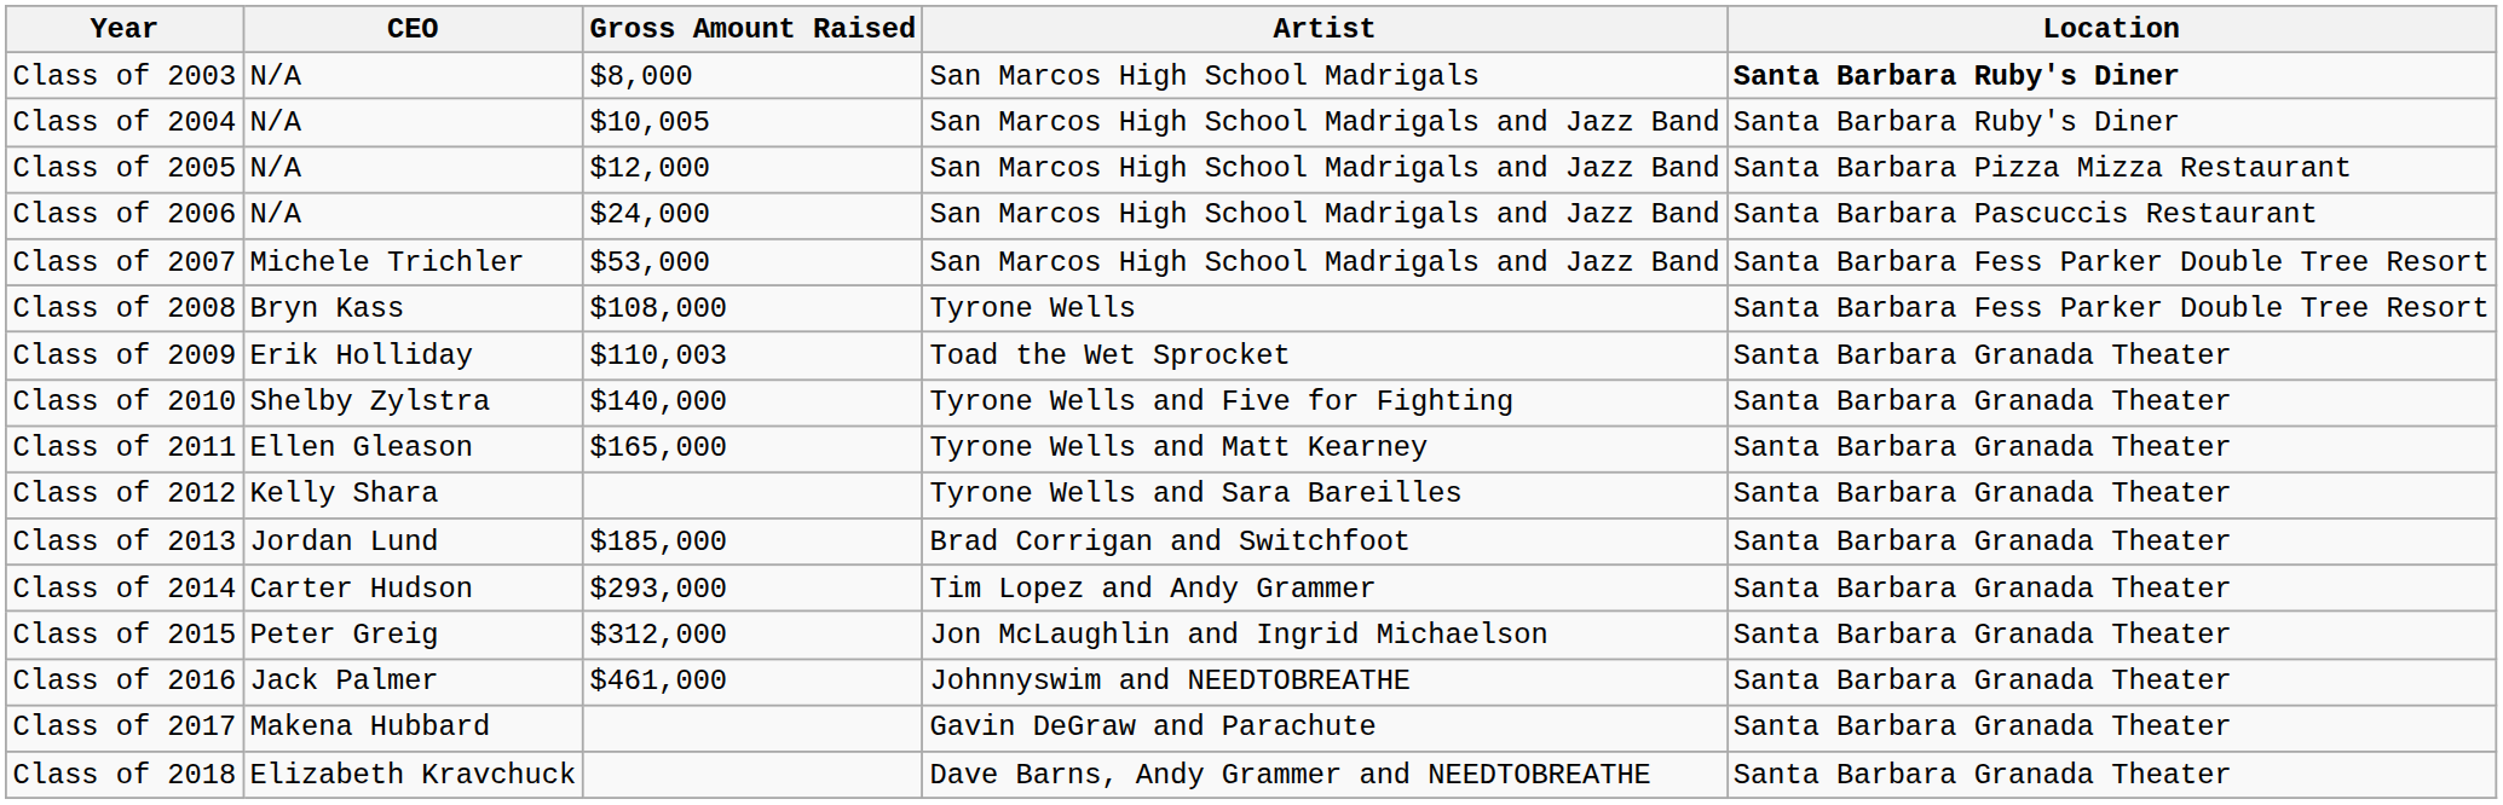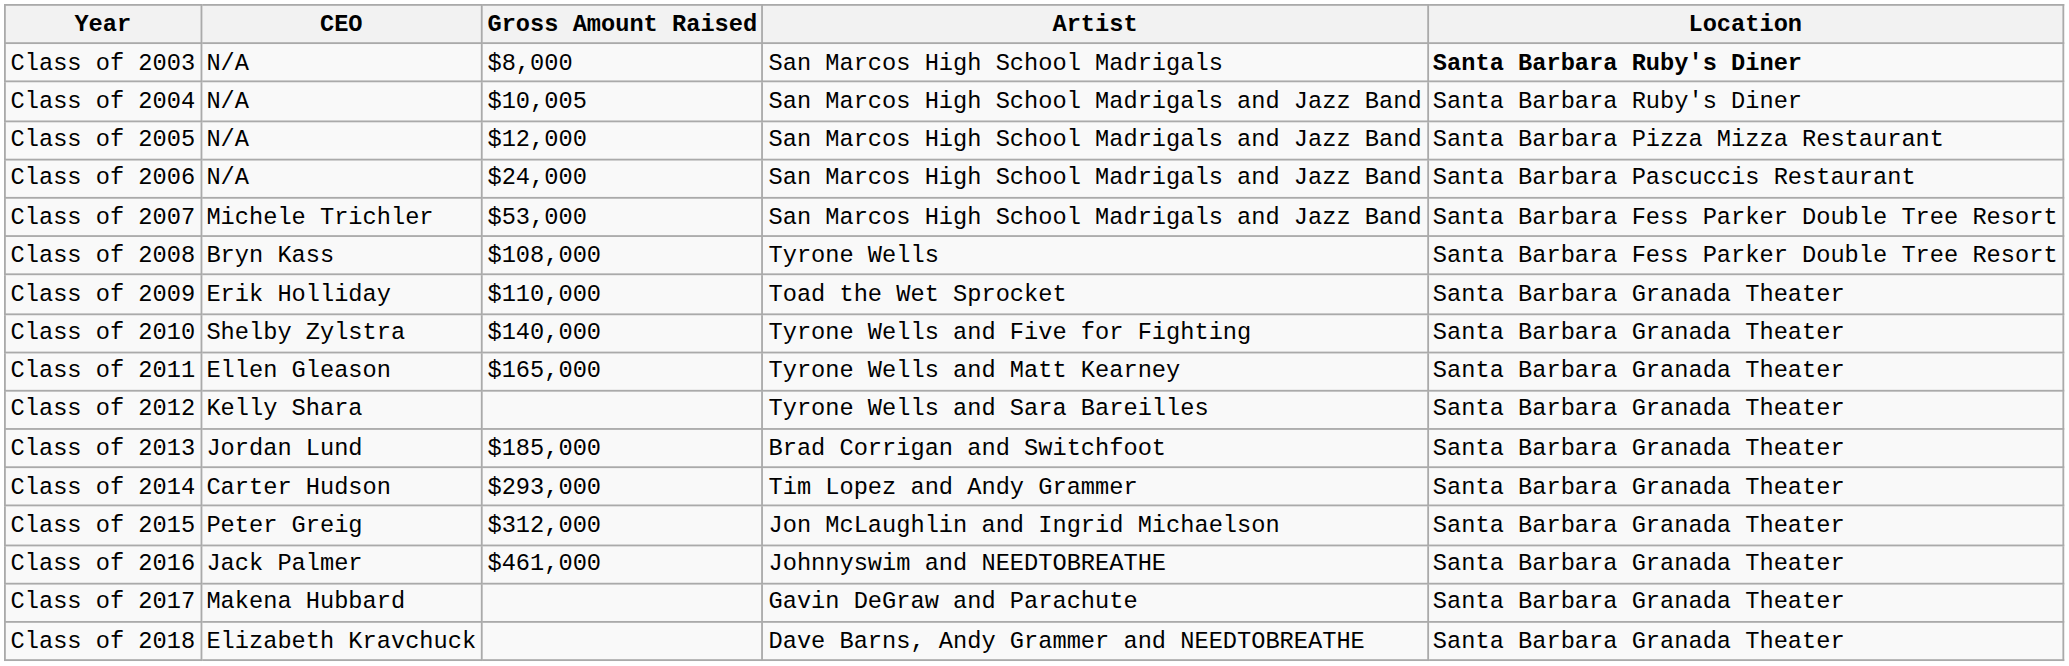Class of 2009 | Gross Amount Raised: $110,003 -> $110,000
